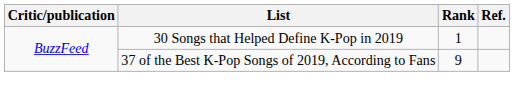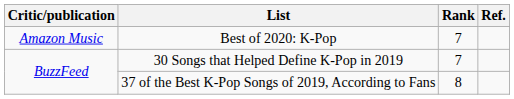+ row: Amazon Music | Best of 2020: K-Pop | 7
30 Songs that Helped Define K-Pop in 2019 | Rank: 1 -> 7
37 of the Best K-Pop Songs of 2019, According to Fans | Rank: 9 -> 8
